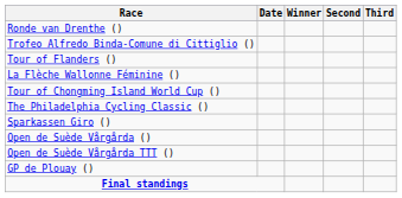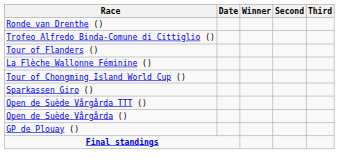- row: The Philadelphia Cycling Classic ()
rows swapped: Open de Suède Vårgårda TTT () <-> Open de Suède Vårgårda ()
